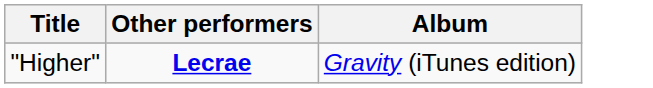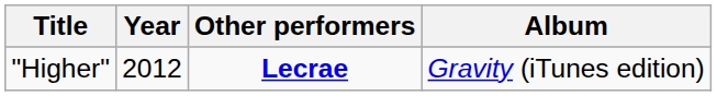+ column: Year | 2012
